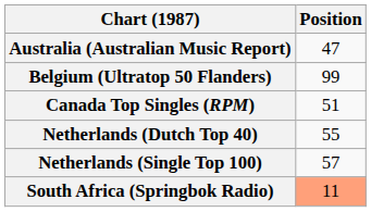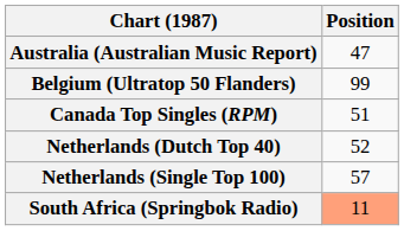Netherlands (Dutch Top 40) | Position: 55 -> 52
